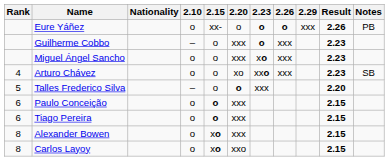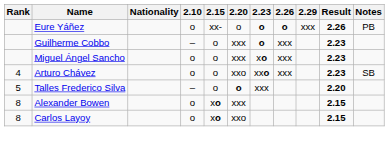Arturo Chávez | 2.20: xo -> xxo
- row: 6 | Paulo Conceição | o | o | xxx | 2.15
- row: 6 | Tiago Pereira | o | o | xxx | 2.15
